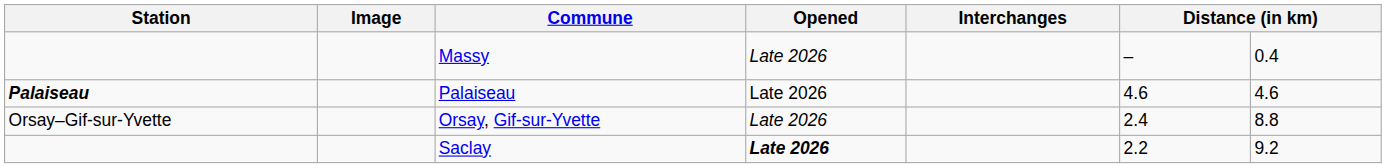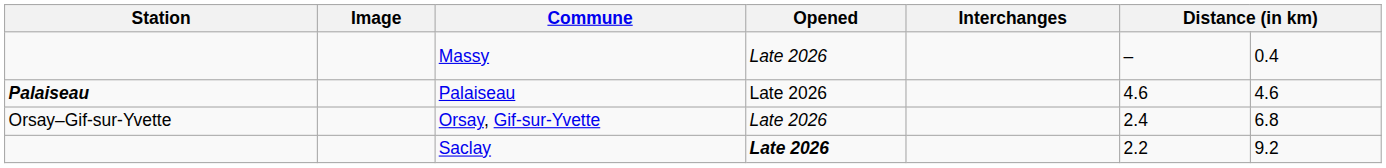Orsay, Gif-sur-Yvette | column 7: 8.8 -> 6.8
